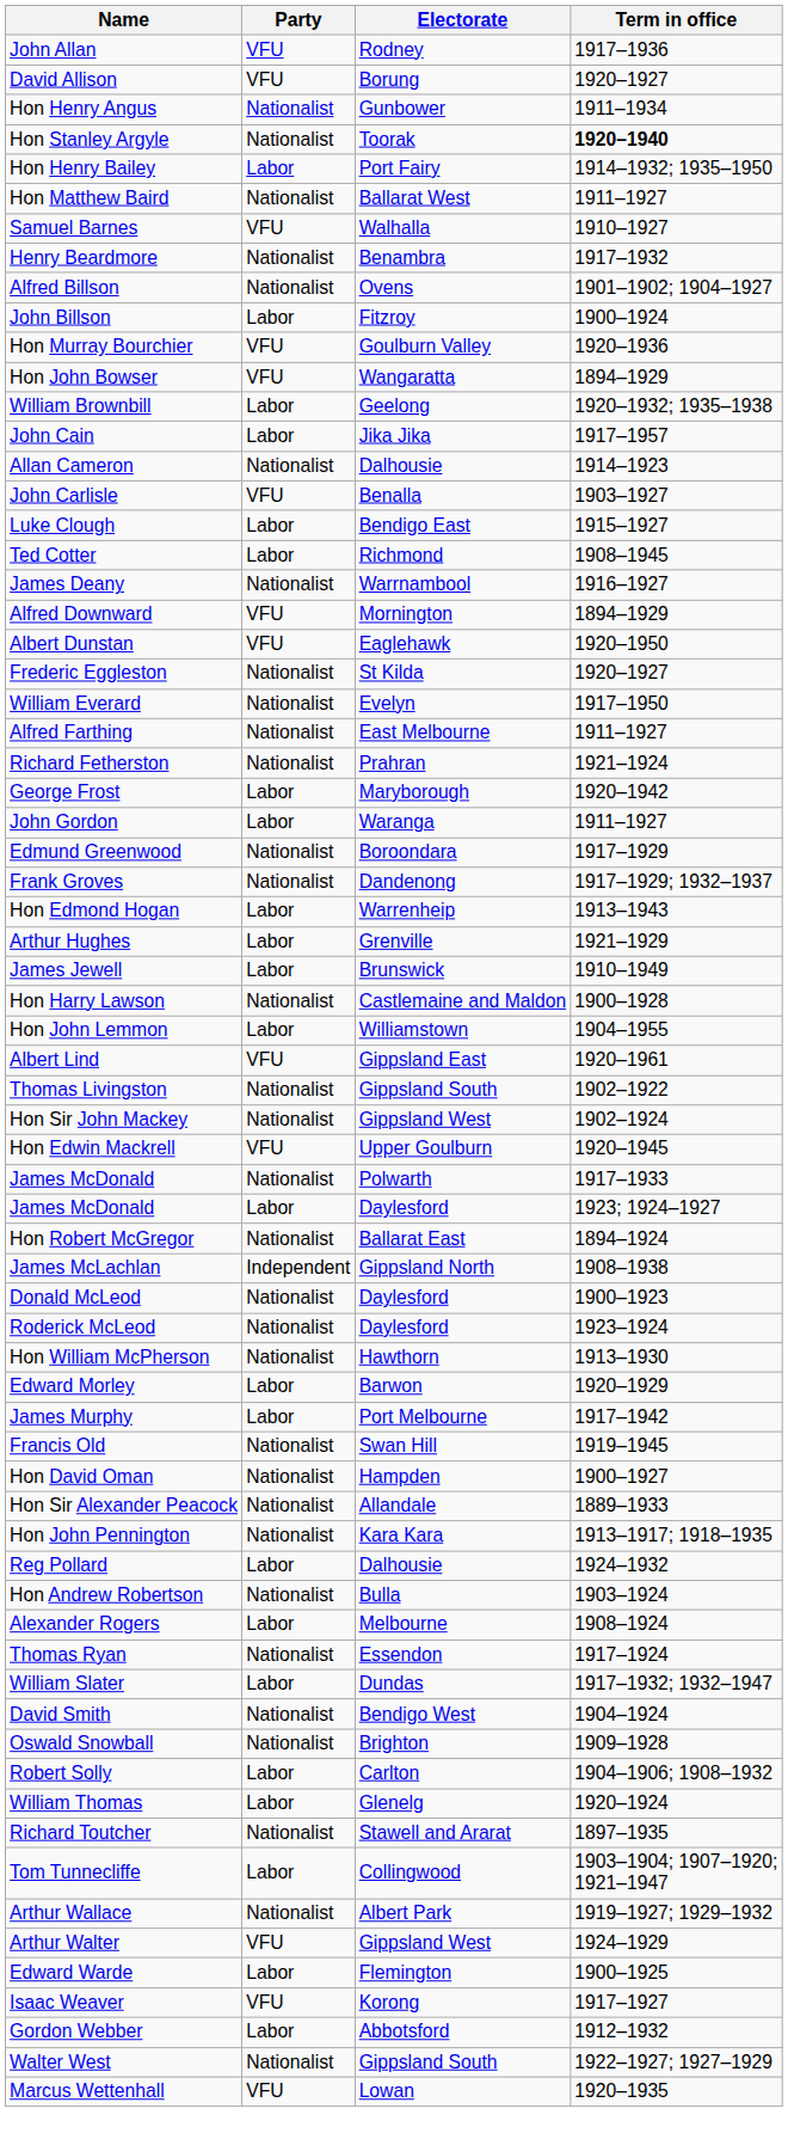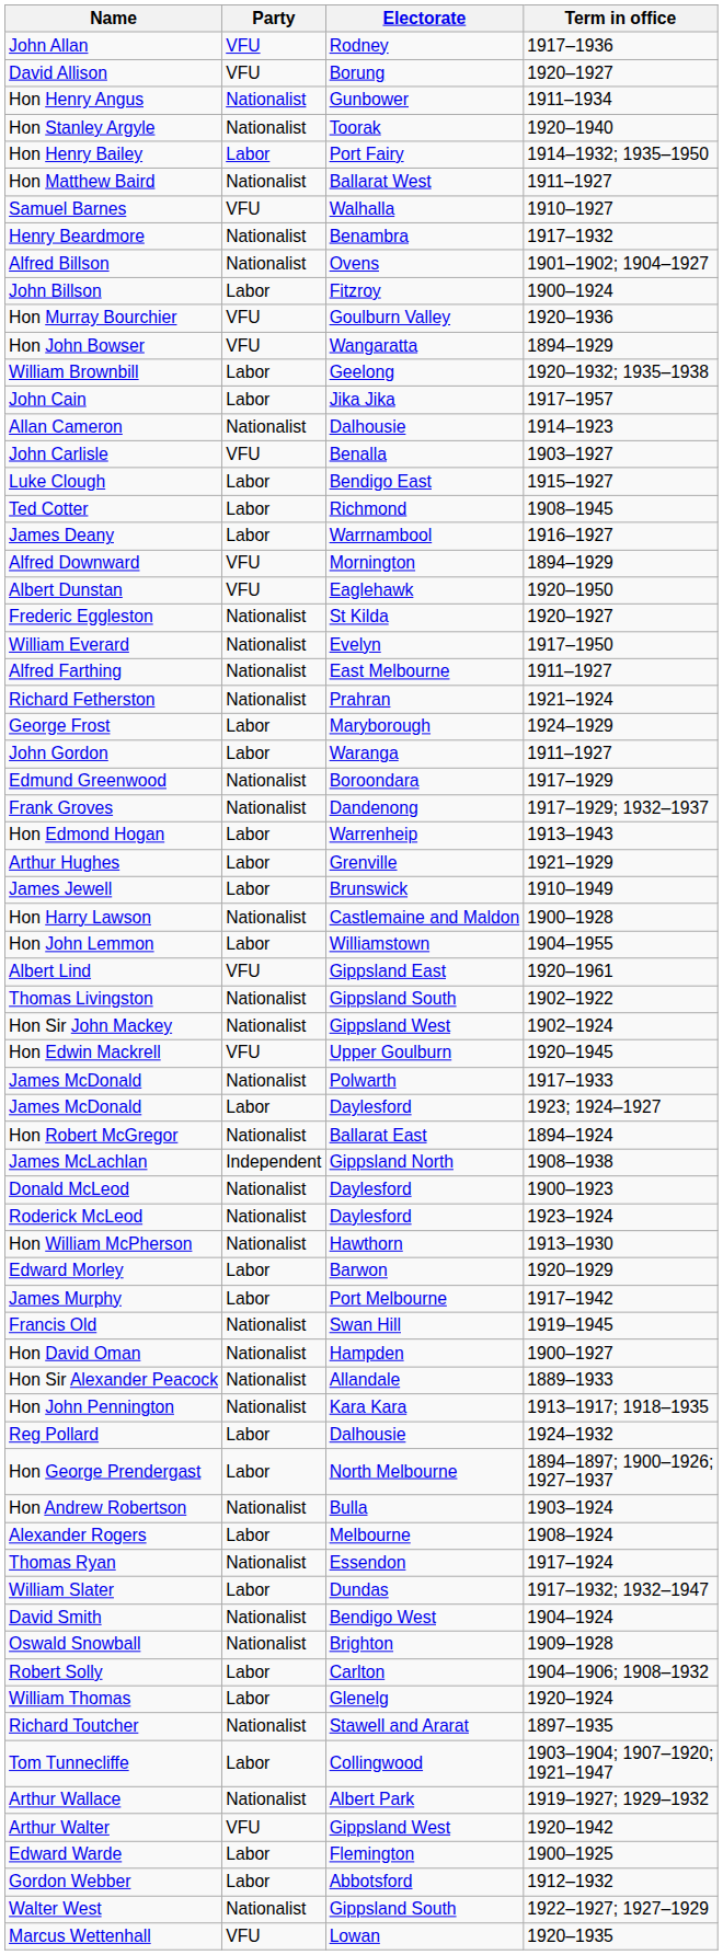Hon Stanley Argyle | Term in office: bold -> normal
James Deany | Party: Nationalist -> Labor
George Frost | Term in office: 1920–1942 -> 1924–1929
+ row: Hon George Prendergast | Labor | North Melbourne | 1894–1897; 1900–1926; 1927–1937
Arthur Walter | Term in office: 1924–1929 -> 1920–1942
- row: Isaac Weaver | VFU | Korong | 1917–1927
